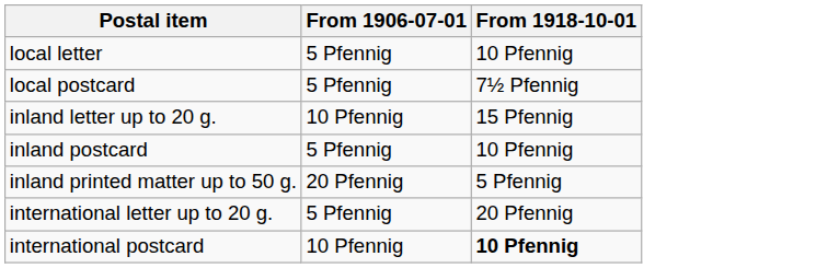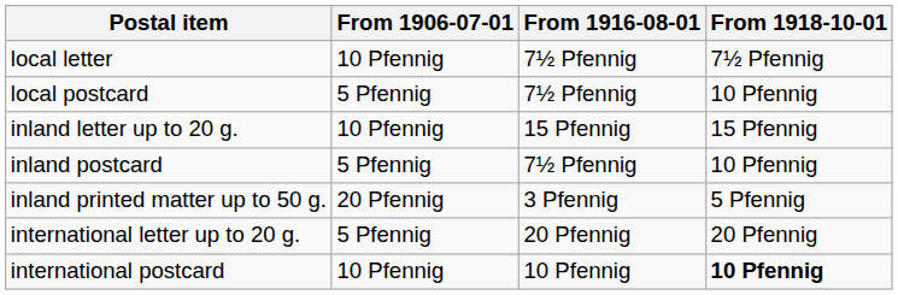+ column: From 1916-08-01 | 7½ Pfennig | 7½ Pfennig | 15 Pfennig | 7½ Pfennig | 3 Pfennig | 20 Pfennig | 10 Pfennig
local letter | From 1906-07-01: 5 Pfennig -> 10 Pfennig
local letter | From 1918-10-01: 10 Pfennig -> 7½ Pfennig
local postcard | From 1918-10-01: 7½ Pfennig -> 10 Pfennig
